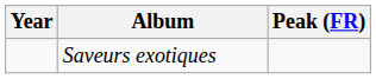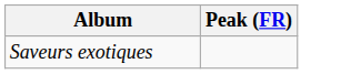- column: Year
